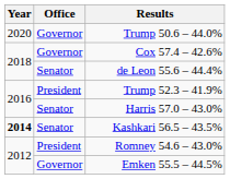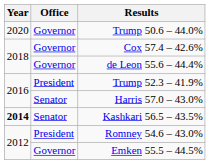de Leon 55.6 – 44.4% | Office: Senator -> Governor
